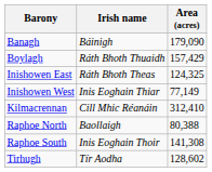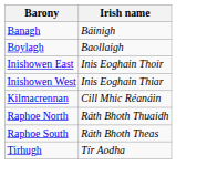- column: Area (acres) | 179,090 | 157,429 | 124,325 | 77,149 | 312,410 | 80,388 | 141,308 | 128,602
Boylagh | Irish name: Ráth Bhoth Thuaidh -> Baollaigh
Inishowen East | Irish name: Ráth Bhoth Theas -> Inis Eoghain Thoir
Raphoe North | Irish name: Baollaigh -> Ráth Bhoth Thuaidh
Raphoe South | Irish name: Inis Eoghain Thoir -> Ráth Bhoth Theas
